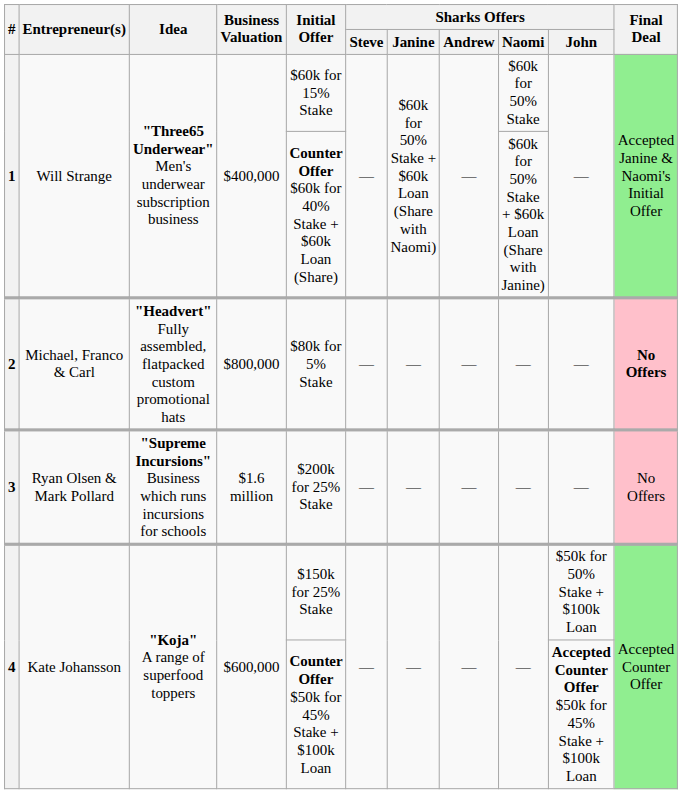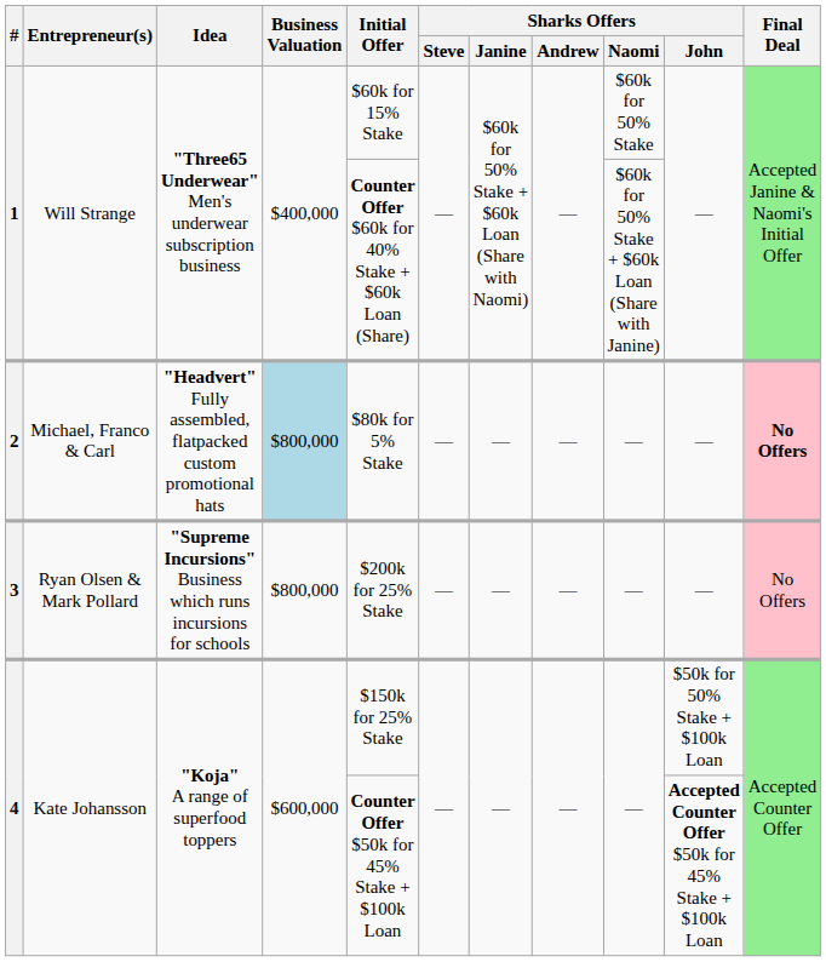2 | Business Valuation: no background -> lightblue background
3 | Business Valuation: $1.6 million -> $800,000
